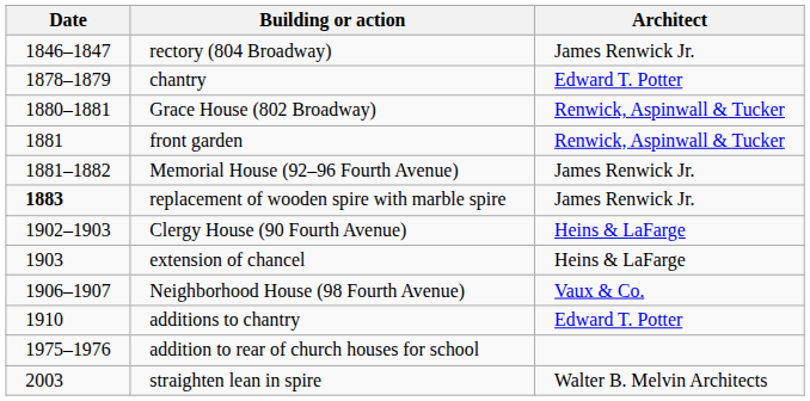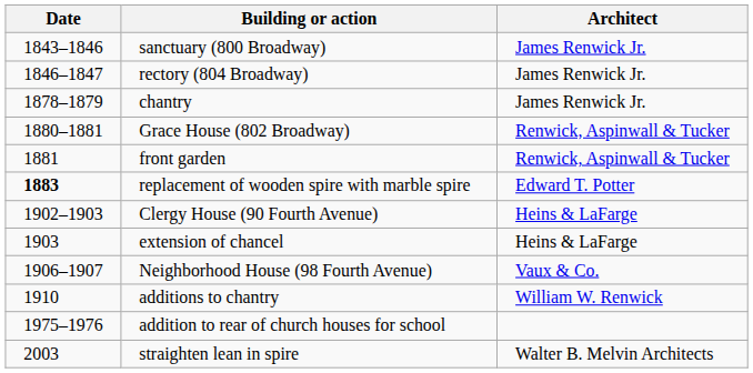+ row: 1843–1846 | sanctuary (800 Broadway) | James Renwick Jr.
chantry | Architect: Edward T. Potter -> James Renwick Jr.
- row: 1881–1882 | Memorial House (92–96 Fourth Avenue) | James Renwick Jr.
replacement of wooden spire with marble spire | Architect: James Renwick Jr. -> Edward T. Potter
additions to chantry | Architect: Edward T. Potter -> William W. Renwick
